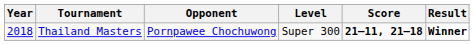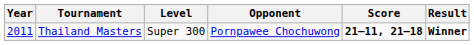columns swapped: Level <-> Opponent
Thailand Masters | Year: 2018 -> 2011
